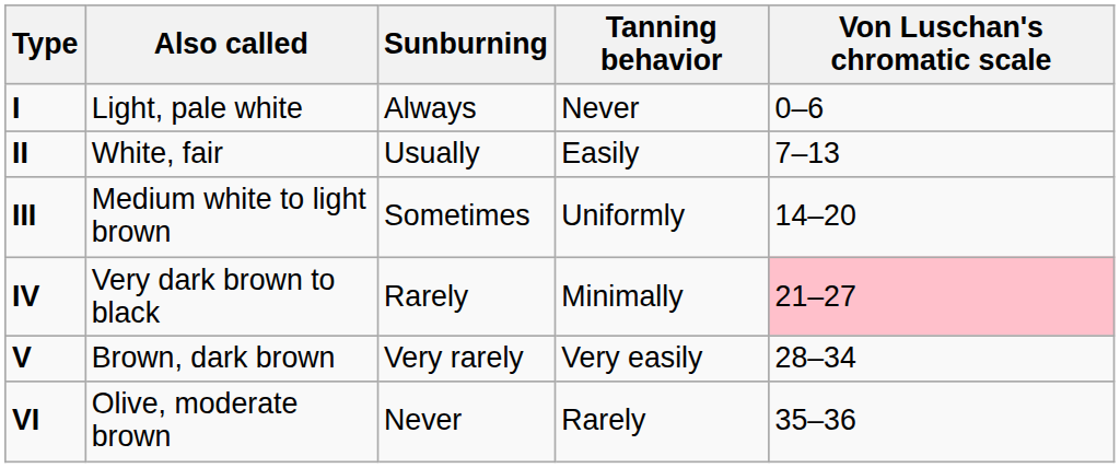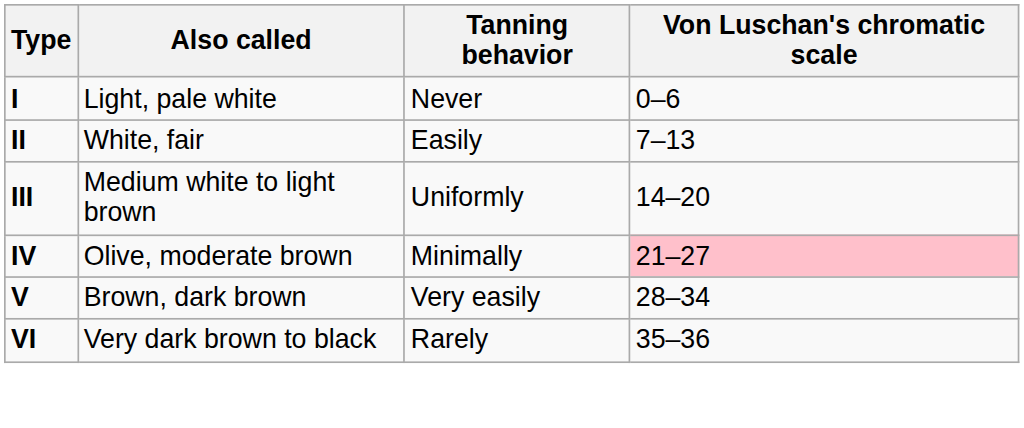- column: Sunburning | Always | Usually | Sometimes | Rarely | Very rarely | Never
IV | Also called: Very dark brown to black -> Olive, moderate brown
VI | Also called: Olive, moderate brown -> Very dark brown to black
